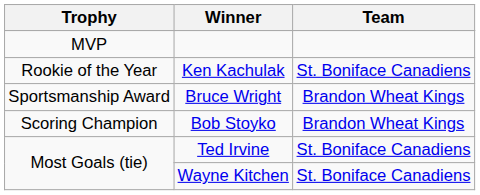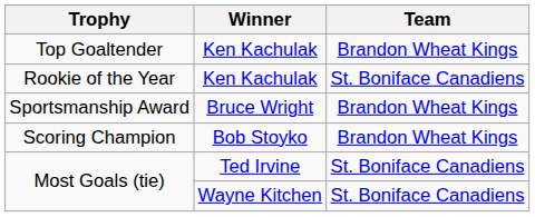- row: MVP
+ row: Top Goaltender | Ken Kachulak | Brandon Wheat Kings
